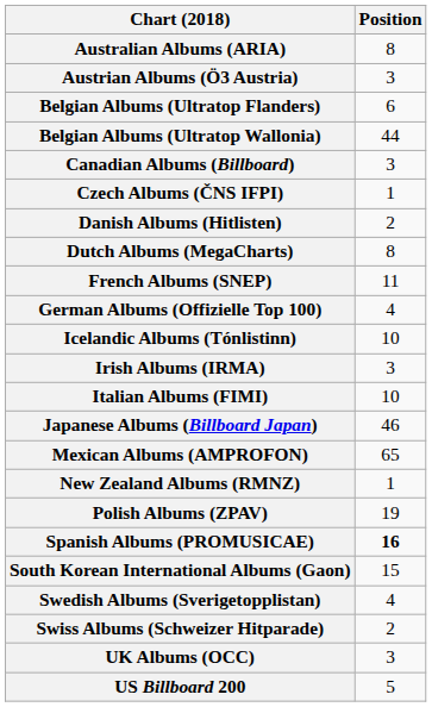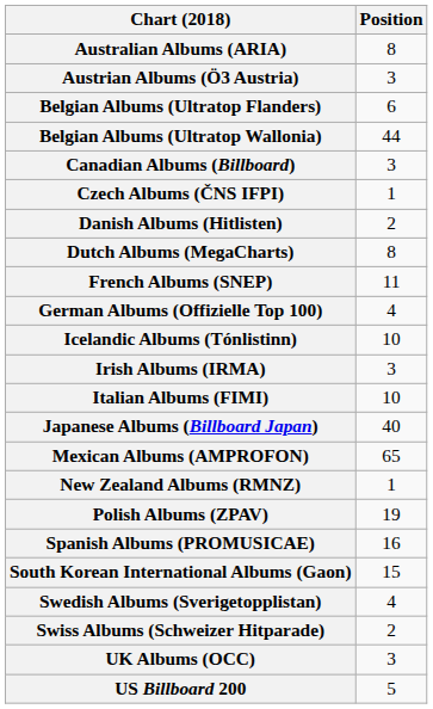Japanese Albums (Billboard Japan) | Position: 46 -> 40
Spanish Albums (PROMUSICAE) | Position: bold -> normal
